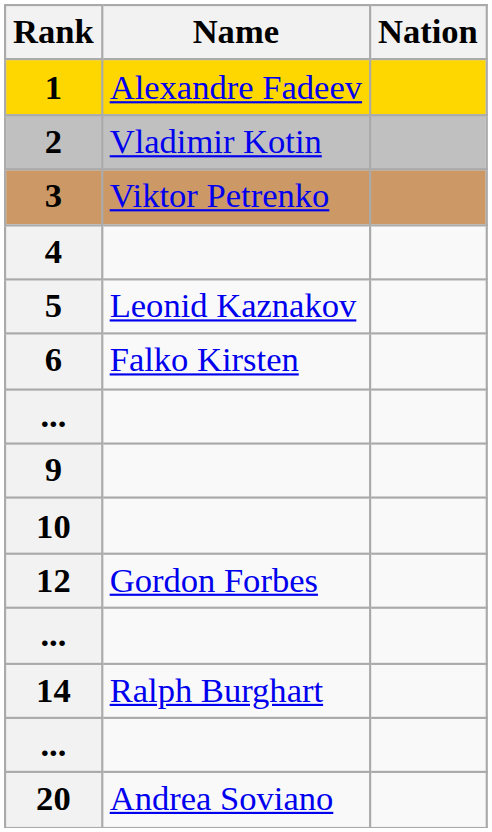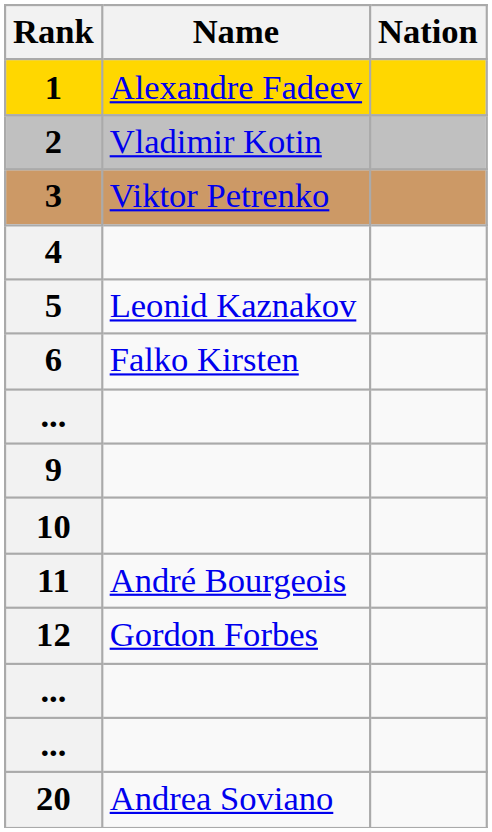+ row: 11 | André Bourgeois
- row: 14 | Ralph Burghart
